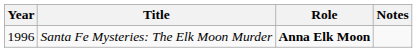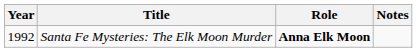Santa Fe Mysteries: The Elk Moon Murder | Year: 1996 -> 1992
